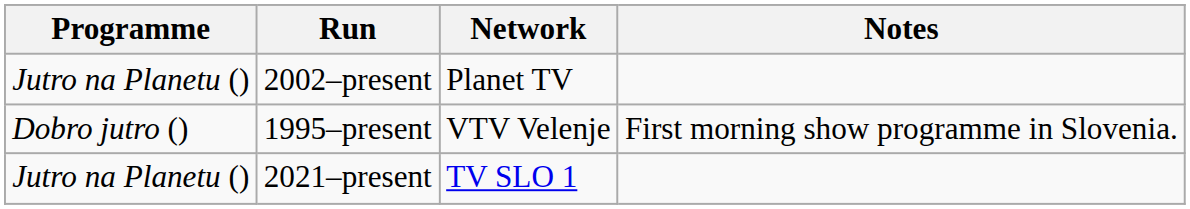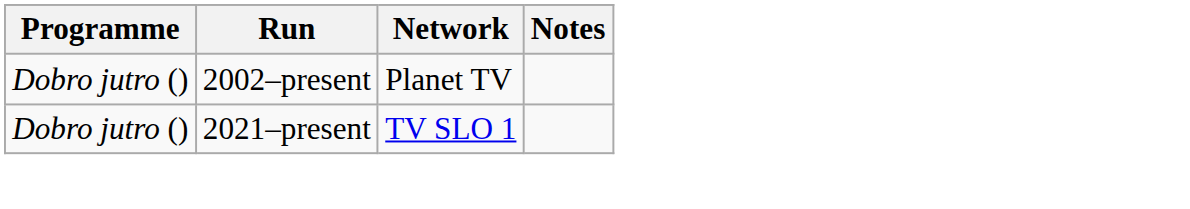2002–present | Programme: Jutro na Planetu () -> Dobro jutro ()
- row: Dobro jutro () | 1995–present | VTV Velenje | First morning show programme in Slovenia.
2021–present | Programme: Jutro na Planetu () -> Dobro jutro ()
